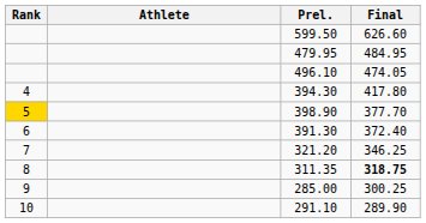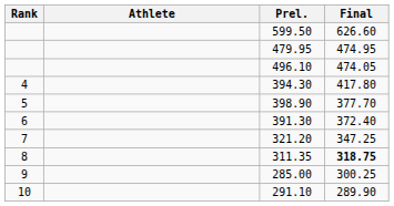479.95 | Final: 484.95 -> 474.95
398.90 | Rank: gold background -> no background
321.20 | Final: 346.25 -> 347.25
